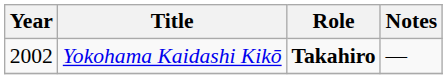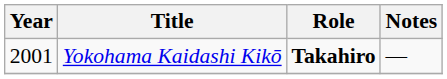Yokohama Kaidashi Kikō | Year: 2002 -> 2001
